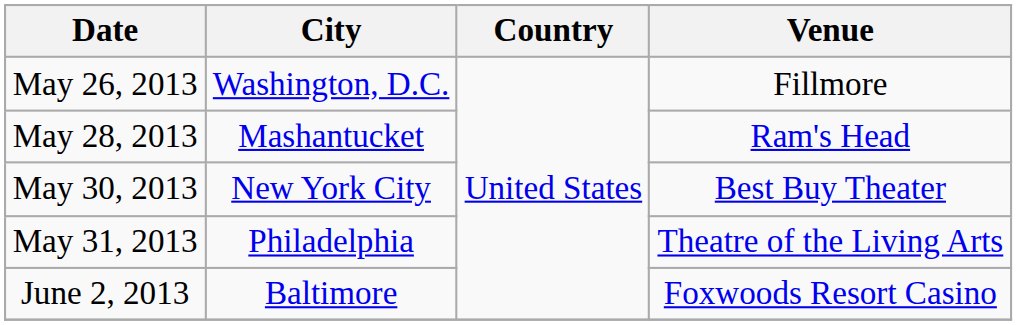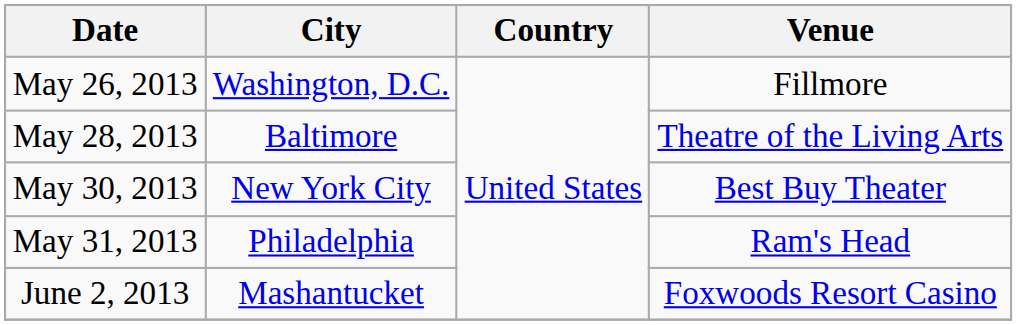May 28, 2013 | City: Mashantucket -> Baltimore
May 28, 2013 | Venue: Ram's Head -> Theatre of the Living Arts
May 31, 2013 | Venue: Theatre of the Living Arts -> Ram's Head
June 2, 2013 | City: Baltimore -> Mashantucket
